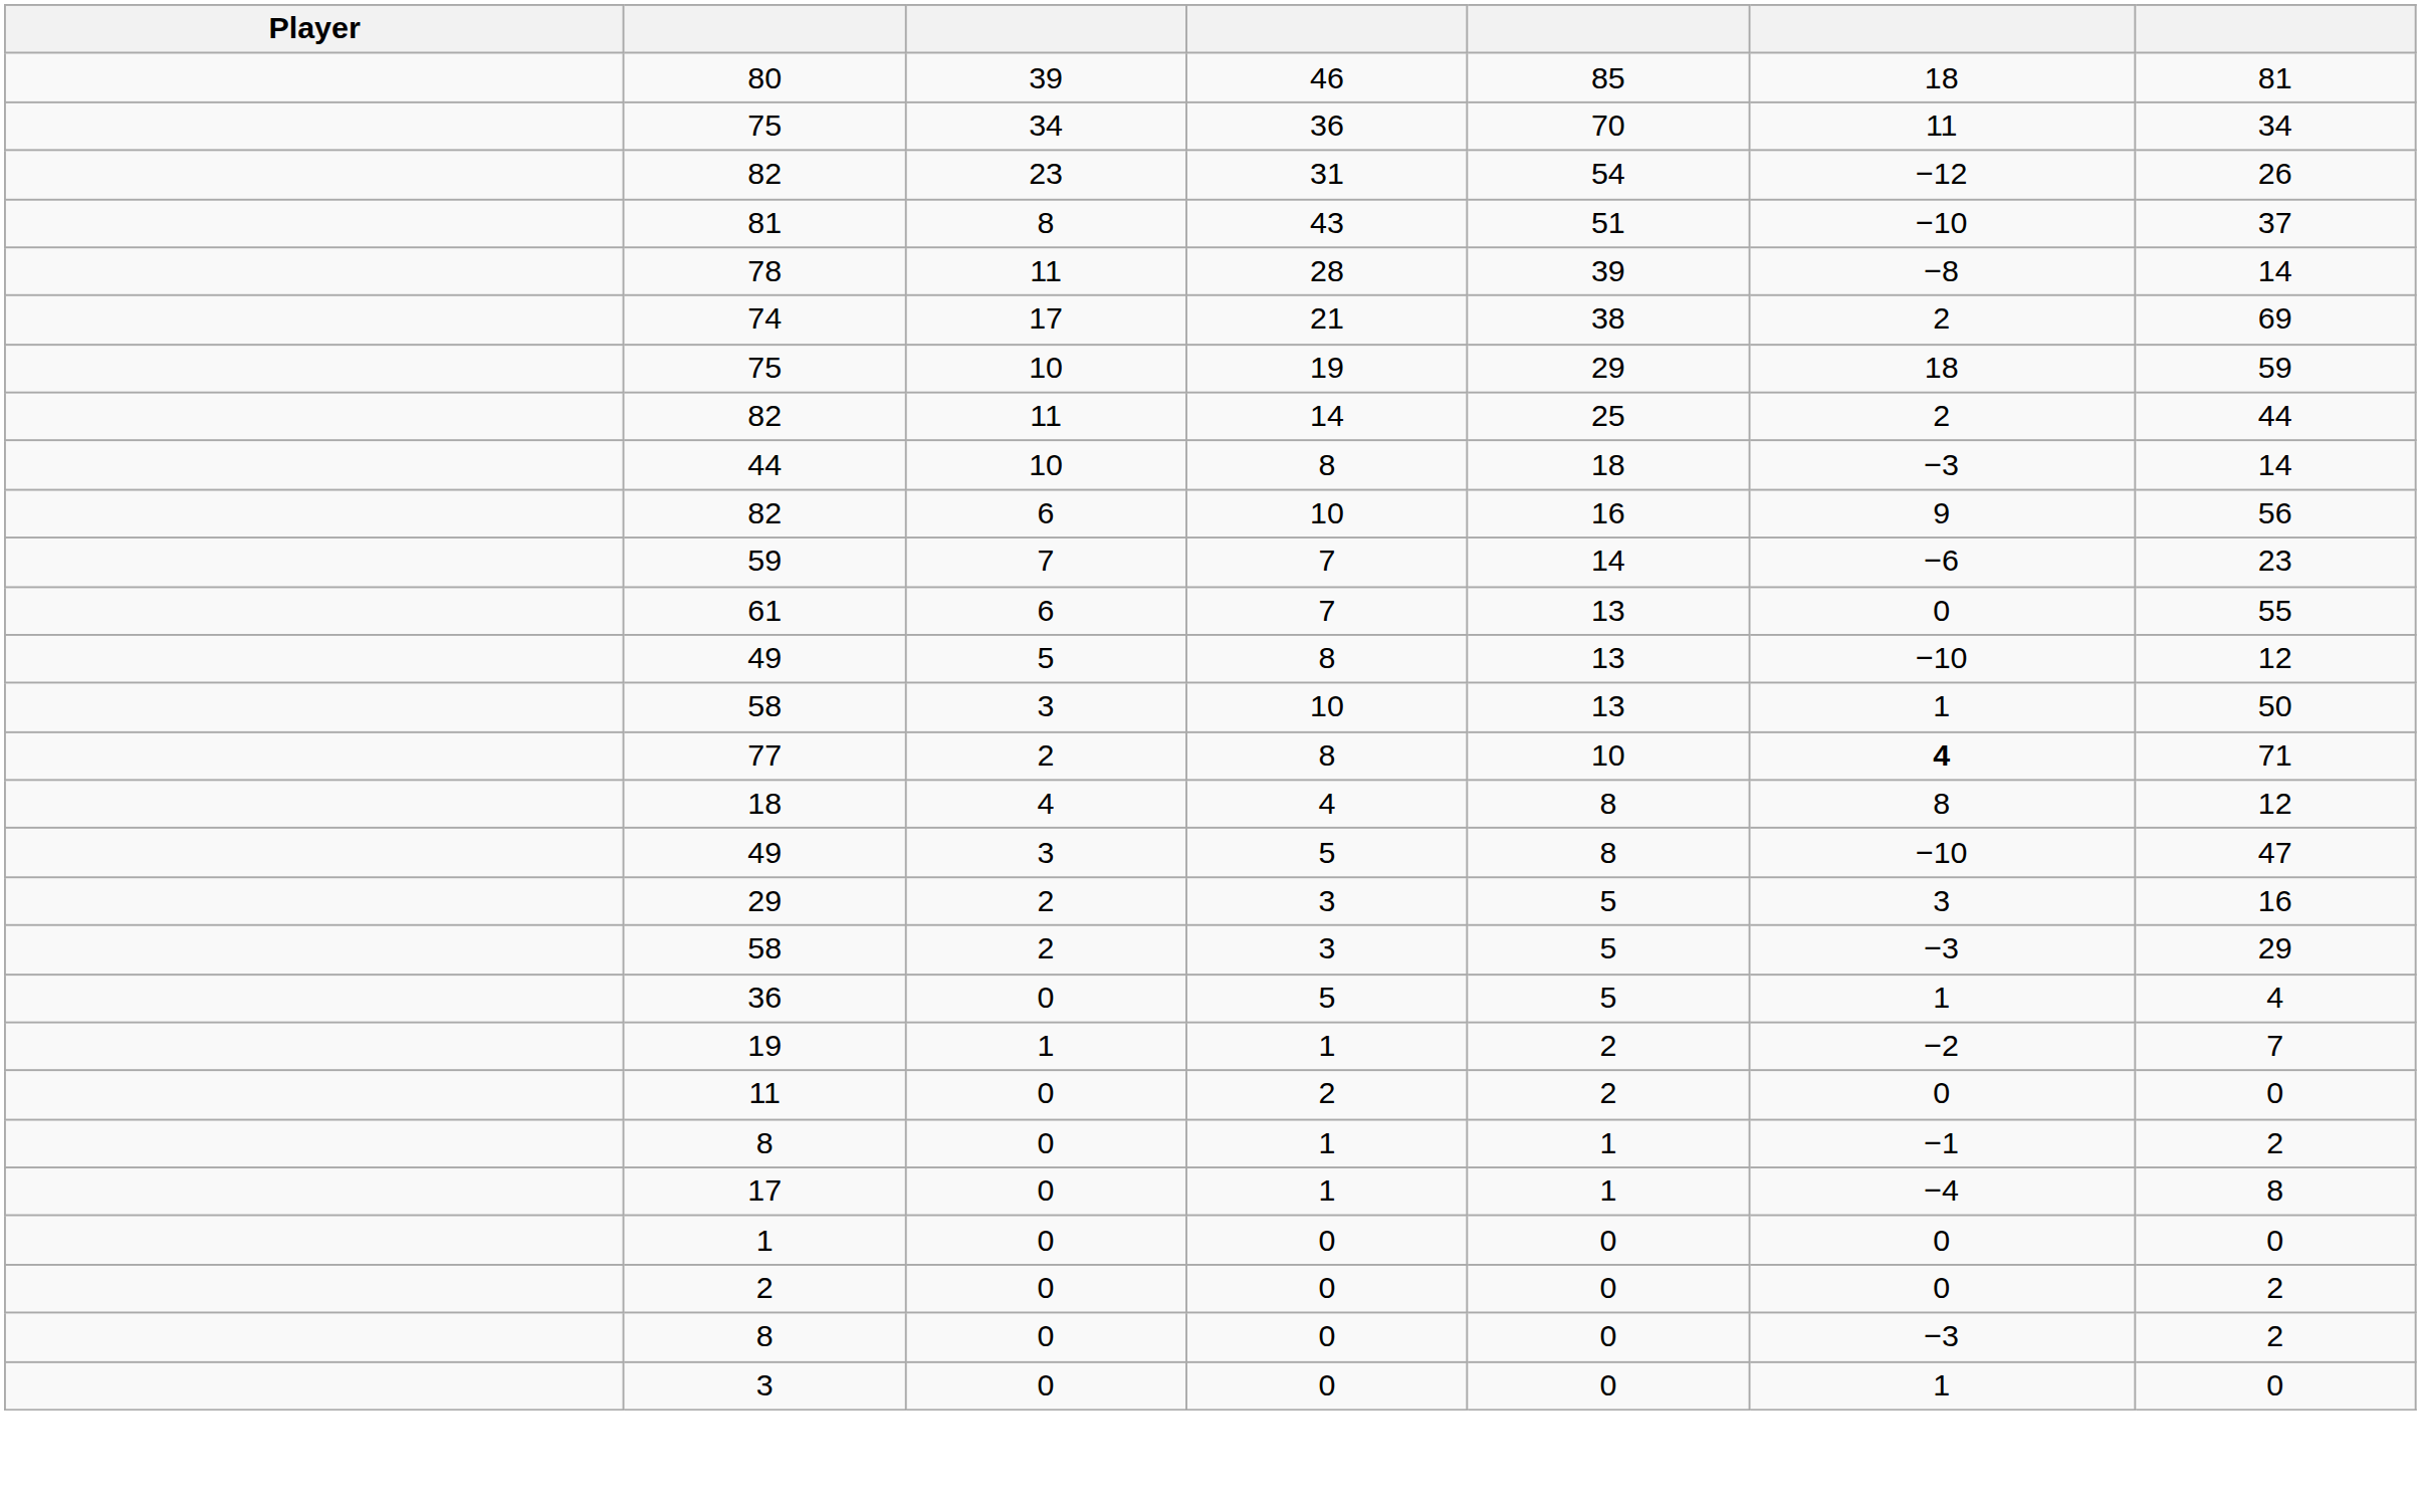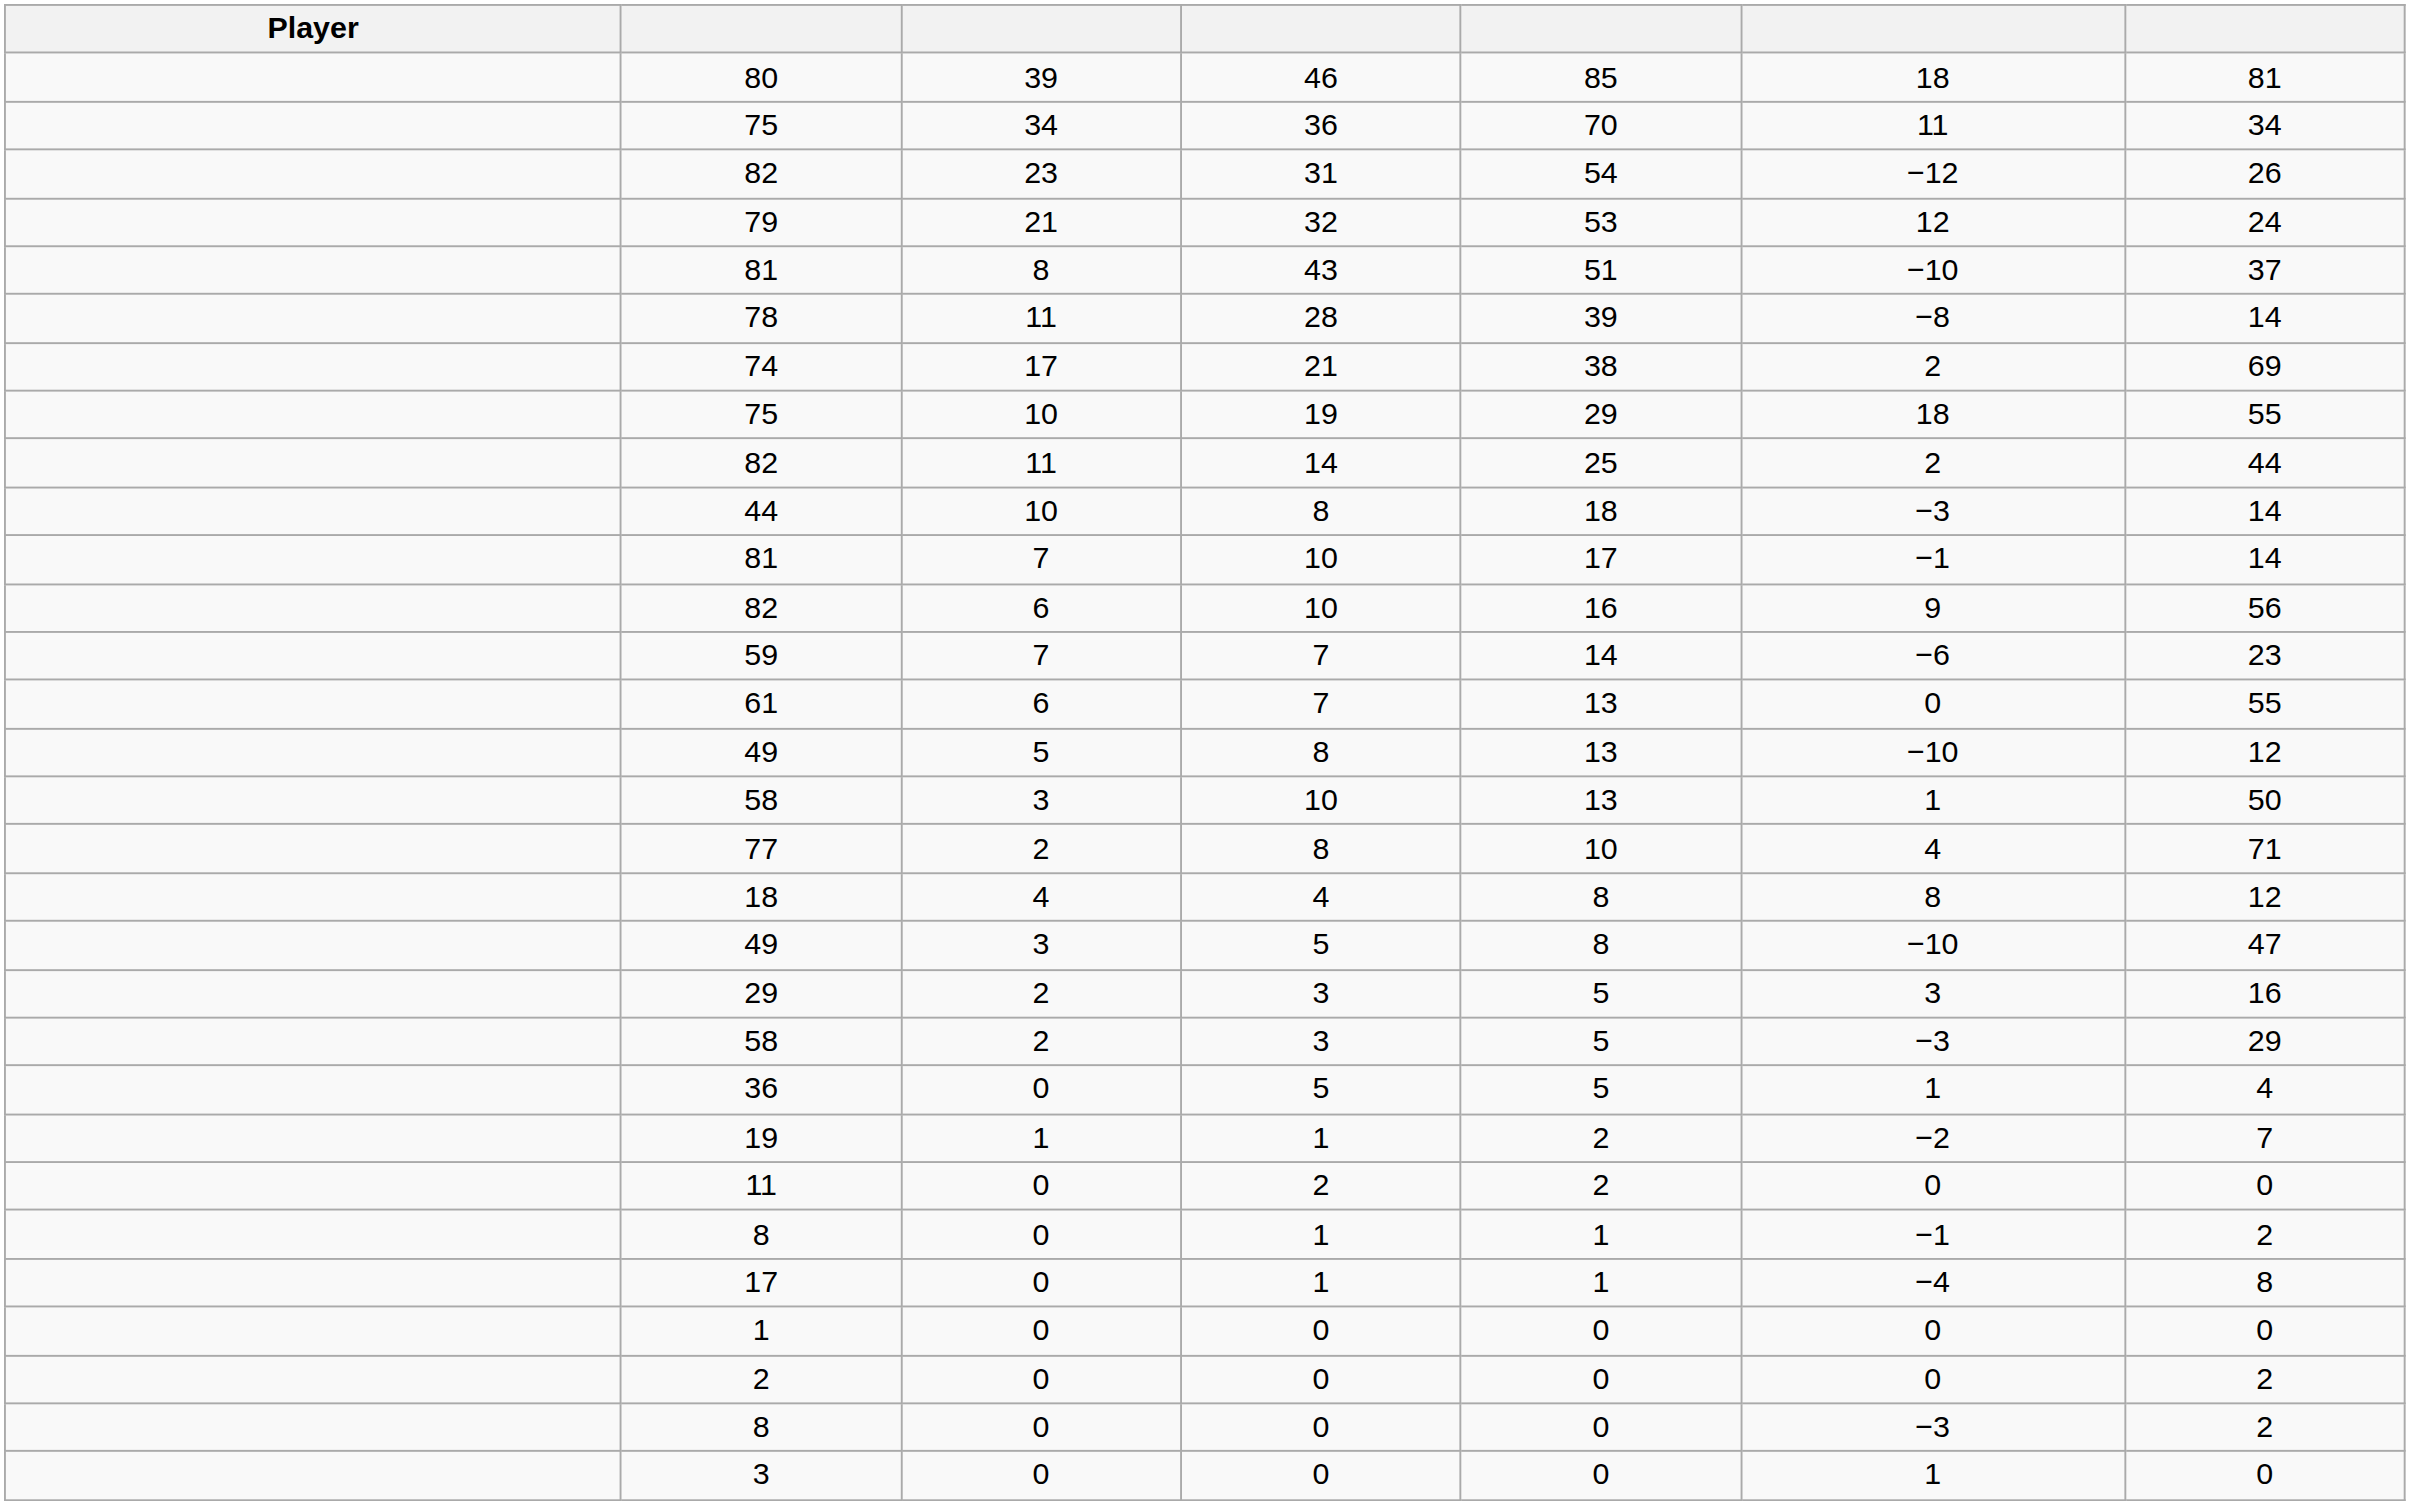+ row: 79 | 21 | 32 | 53 | 12 | 24
75 / 19 | column 7: 59 -> 55
+ row: 81 | 7 | 10 | 17 | −1 | 14
77 | column 6: bold -> normal
